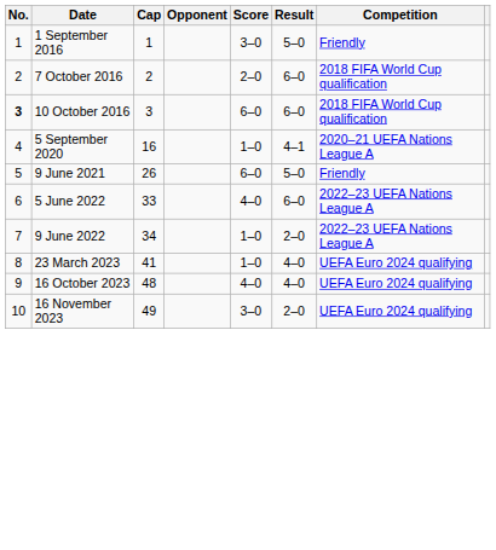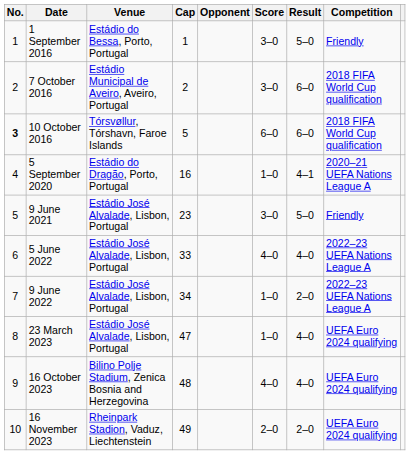+ column: Venue | Estádio do Bessa, Porto, Portugal | Estádio Municipal de Aveiro, Aveiro, Portugal | Tórsvøllur, Tórshavn, Faroe Islands | Estádio do Dragão, Porto, Portugal | Estádio José Alvalade, Lisbon, Portugal | Estádio José Alvalade, Lisbon, Portugal | Estádio José Alvalade, Lisbon, Portugal | Estádio José Alvalade, Lisbon, Portugal | Bilino Polje Stadium, Zenica Bosnia and Herzegovina | Rheinpark Stadion, Vaduz, Liechtenstein
7 October 2016 | Score: 2–0 -> 3–0
10 October 2016 | Cap: 3 -> 5
9 June 2021 | Cap: 26 -> 23
9 June 2021 | Score: 6–0 -> 3–0
5 June 2022 | Result: 6–0 -> 4–0
23 March 2023 | Cap: 41 -> 47
16 November 2023 | Score: 3–0 -> 2–0
